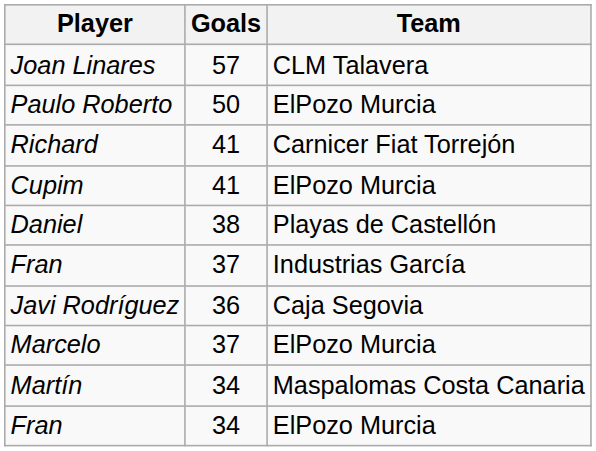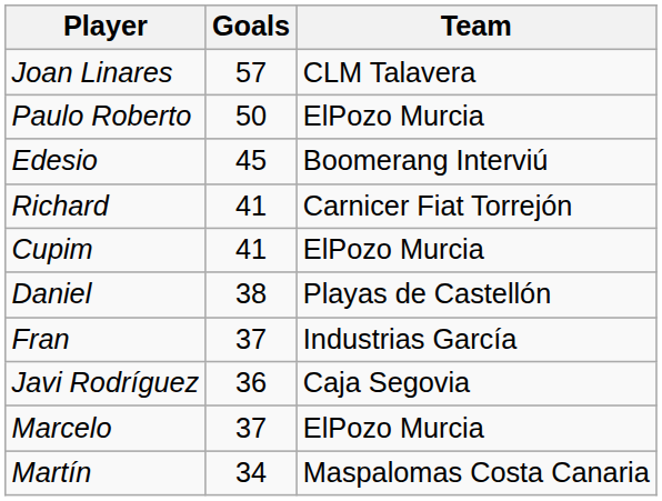+ row: Edesio | 45 | Boomerang Interviú
- row: Fran | 34 | ElPozo Murcia
